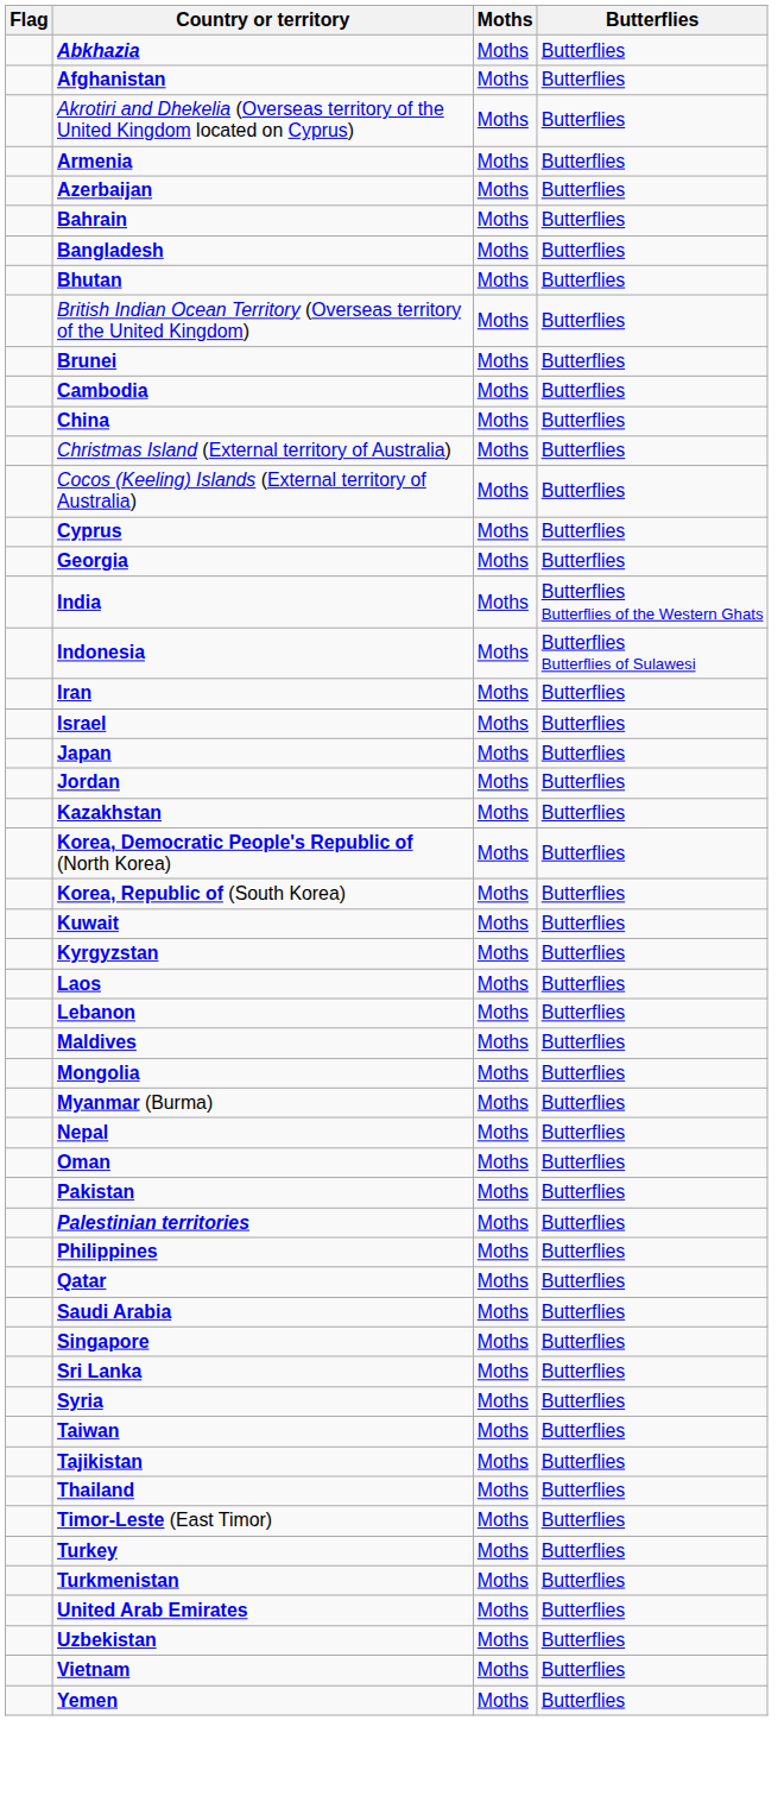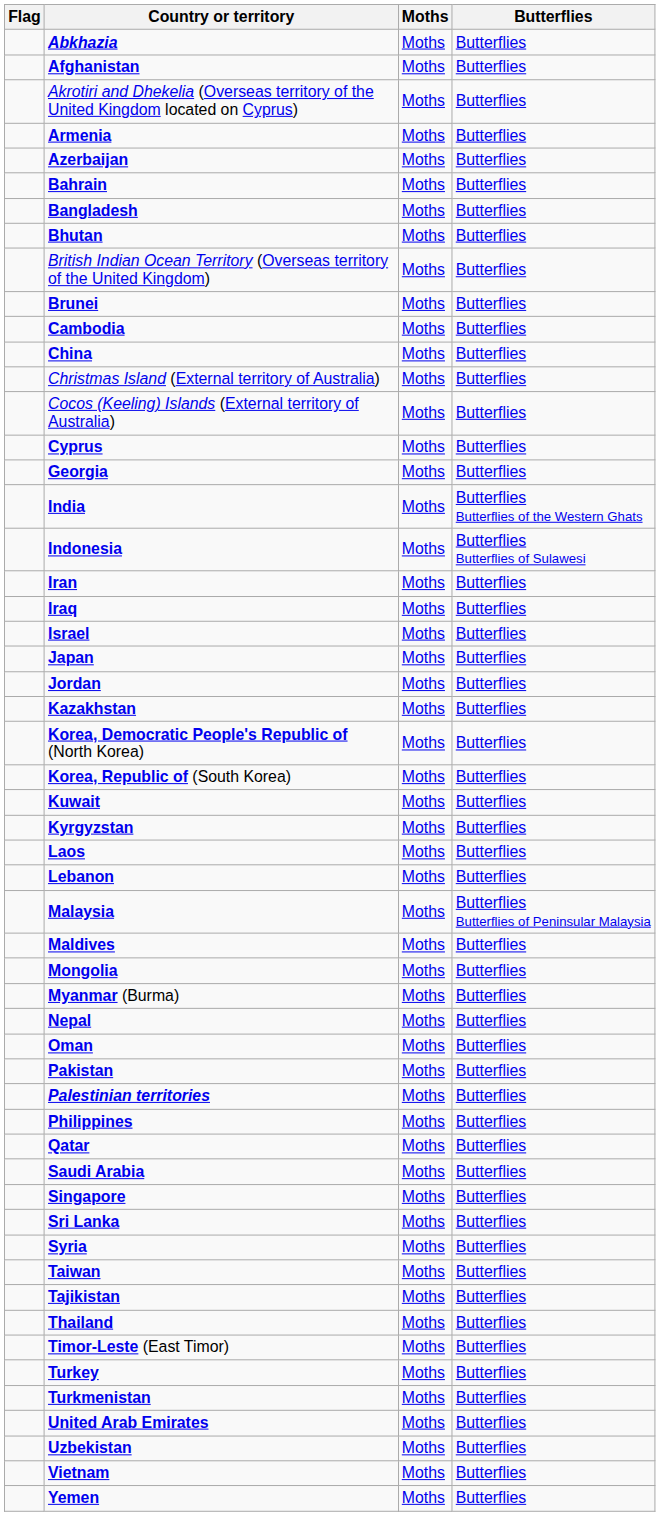+ row: Iraq | Moths | Butterflies
+ row: Malaysia | Moths | Butterflies Butterflies of Peninsular Malaysia
